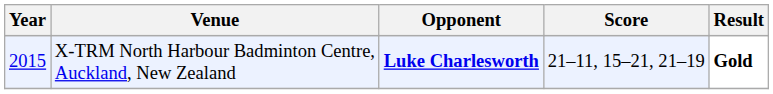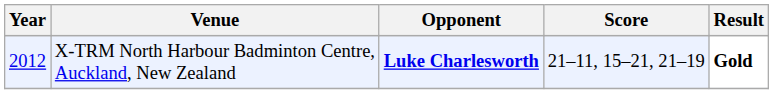X-TRM North Harbour Badminton Centre, Auckland, New Zealand | Year: 2015 -> 2012
